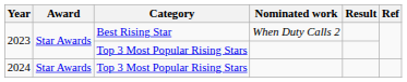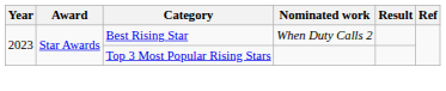- row: 2024 | Star Awards | Top 3 Most Popular Rising Stars
